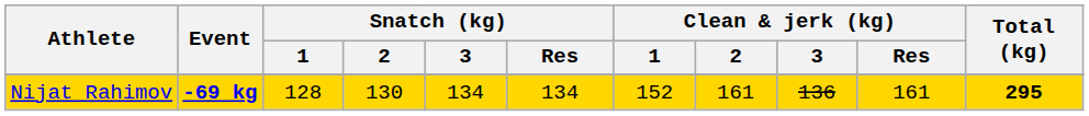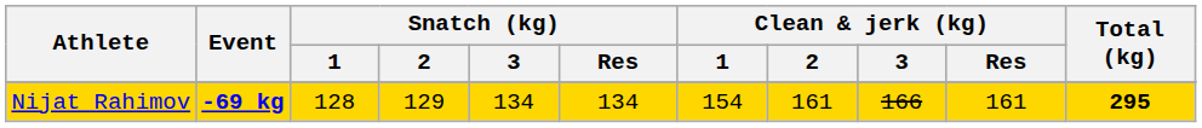Nijat Rahimov | Snatch (kg) / 2: 130 -> 129
Nijat Rahimov | Clean & jerk (kg) / 1: 152 -> 154
Nijat Rahimov | Clean & jerk (kg) / 3: 136 -> 166
